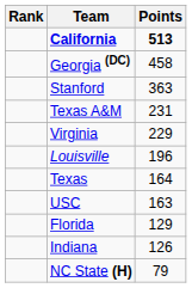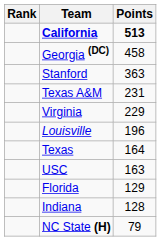Indiana | Points: 126 -> 128
